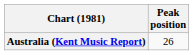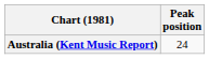Australia (Kent Music Report) | Peak position: 26 -> 24
